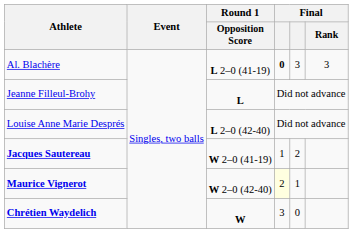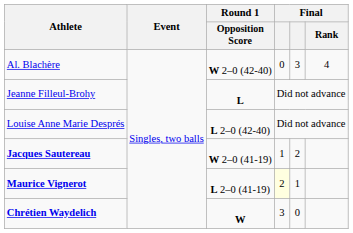Al. Blachère | Round 1 / Opposition Score: L 2–0 (41-19) -> W 2–0 (42-40)
Al. Blachère | column 4: bold -> normal
Al. Blachère | Final / Rank: 3 -> 4
Maurice Vignerot | Round 1 / Opposition Score: W 2–0 (42-40) -> L 2–0 (41-19)
